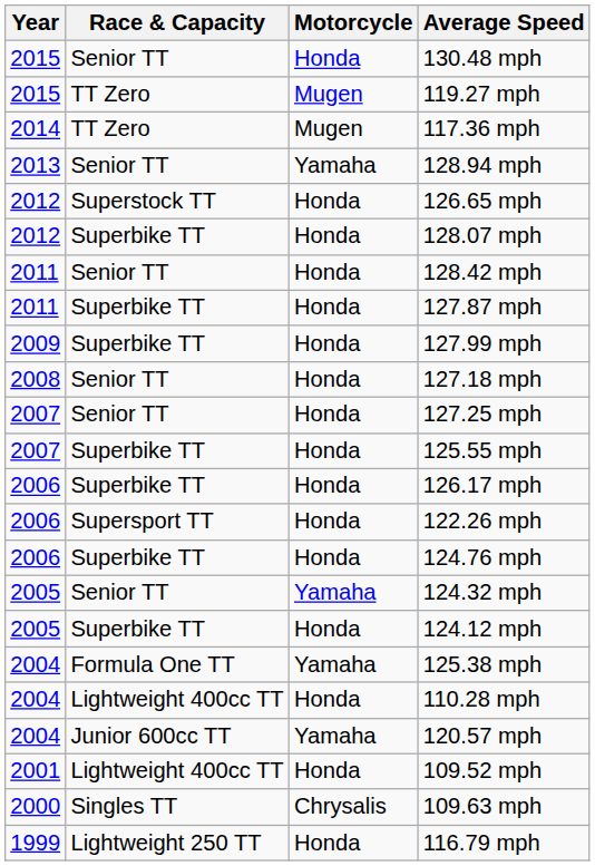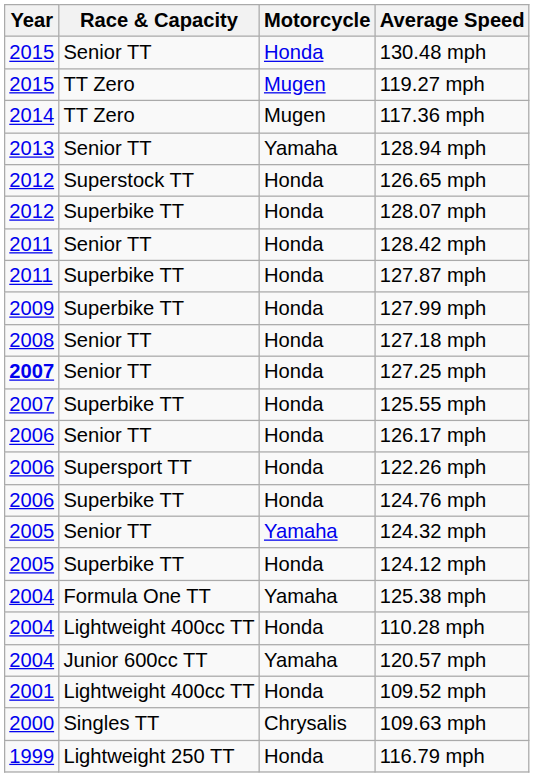127.25 mph | Year: normal -> bold
126.17 mph | Race & Capacity: Superbike TT -> Senior TT
